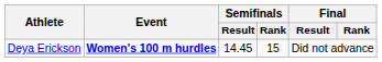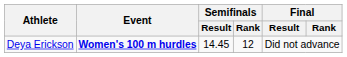Deya Erickson | Semifinals / Rank: 15 -> 12
